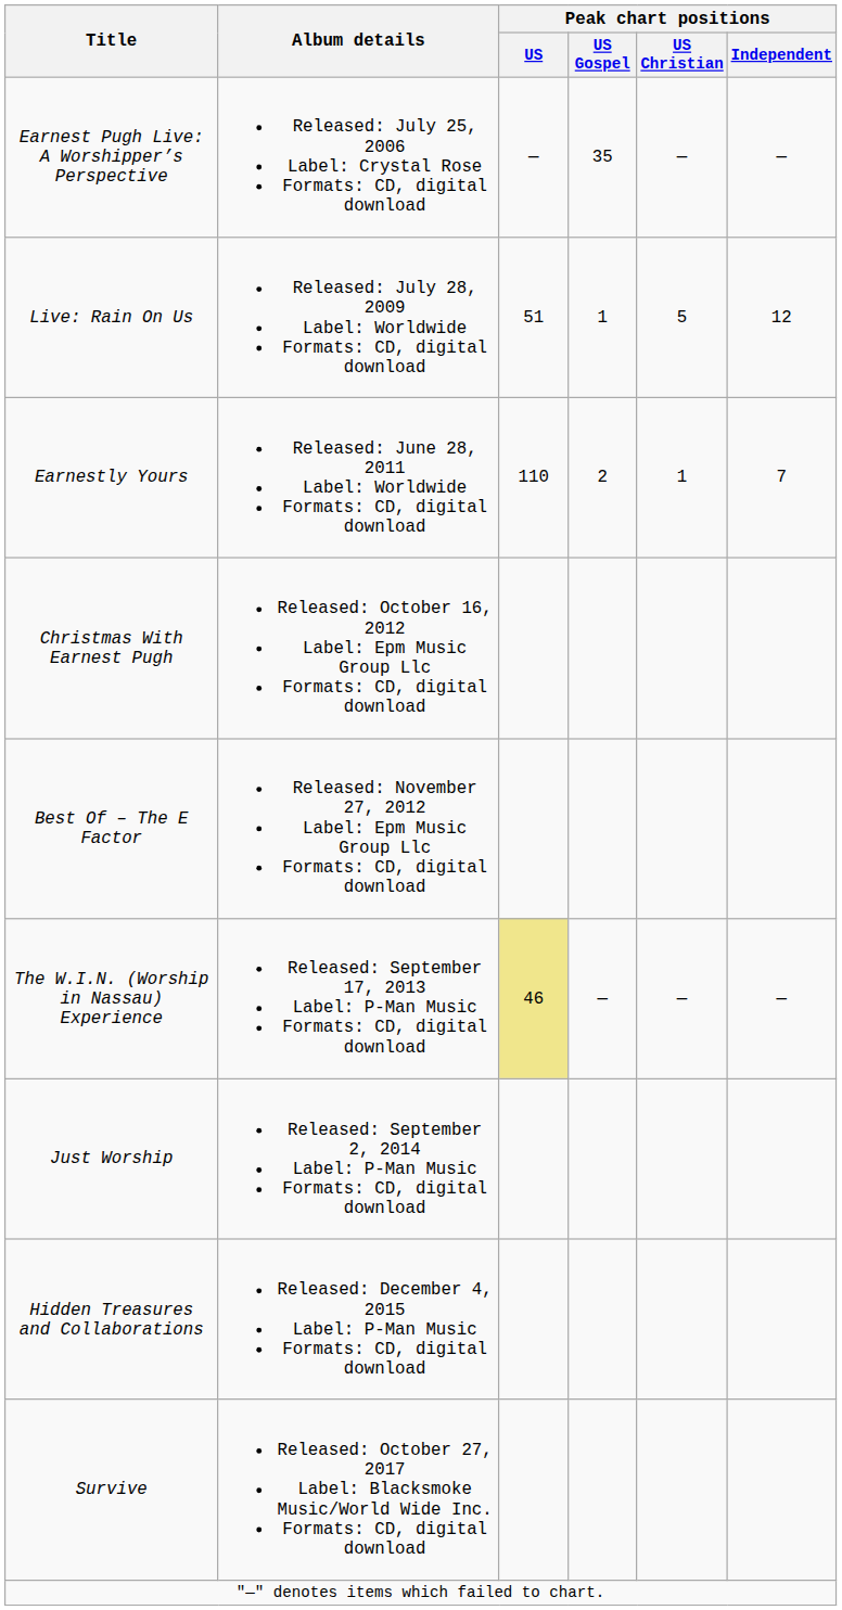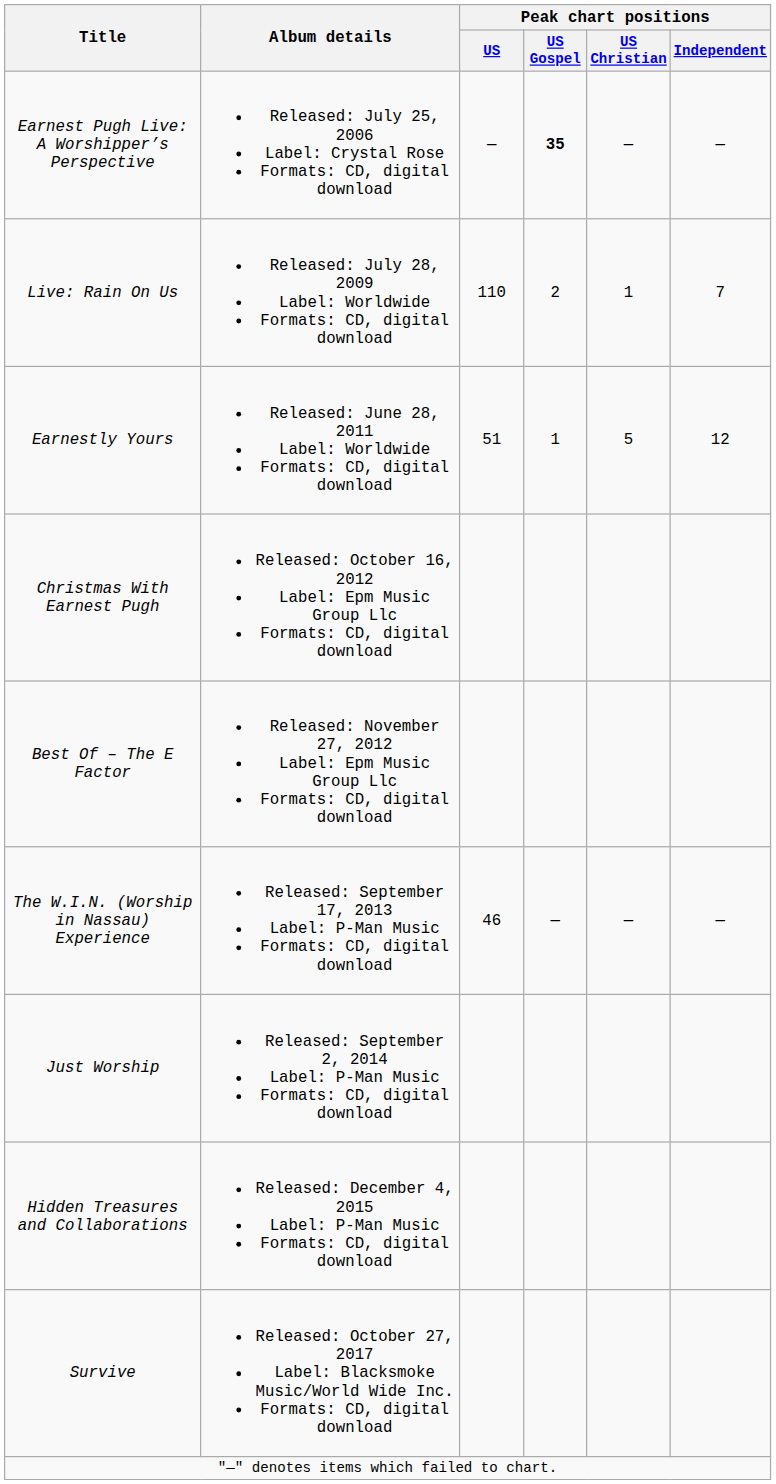Earnest Pugh Live: A Worshipper’s Perspective | Peak chart positions / US Gospel: normal -> bold
Live: Rain On Us | Peak chart positions / US: 51 -> 110
Live: Rain On Us | Peak chart positions / US Gospel: 1 -> 2
Live: Rain On Us | Peak chart positions / US Christian: 5 -> 1
Live: Rain On Us | Peak chart positions / Independent: 12 -> 7
Earnestly Yours | Peak chart positions / US: 110 -> 51
Earnestly Yours | Peak chart positions / US Gospel: 2 -> 1
Earnestly Yours | Peak chart positions / US Christian: 1 -> 5
Earnestly Yours | Peak chart positions / Independent: 7 -> 12
The W.I.N. (Worship in Nassau) Experience | Peak chart positions / US: khaki background -> no background
